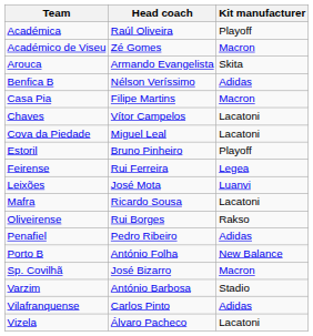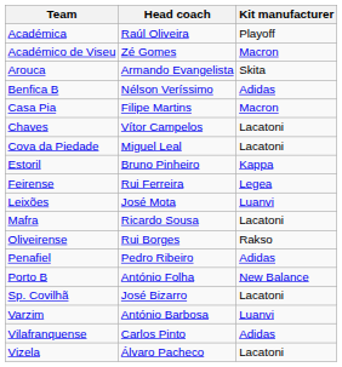Estoril | Kit manufacturer: Playoff -> Kappa
Sp. Covilhã | Kit manufacturer: Macron -> Lacatoni
Varzim | Kit manufacturer: Stadio -> Luanvi
